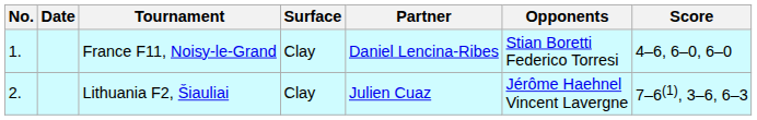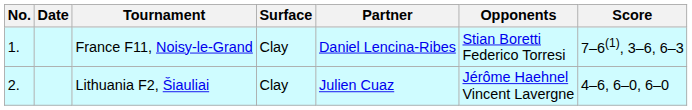France F11, Noisy-le-Grand | Score: 4–6, 6–0, 6–0 -> 7–6(1), 3–6, 6–3
Lithuania F2, Šiauliai | Score: 7–6(1), 3–6, 6–3 -> 4–6, 6–0, 6–0
